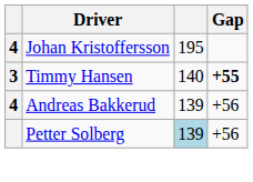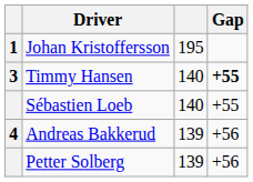Johan Kristoffersson | column 1: 4 -> 1
+ row: Sébastien Loeb | 140 | +55
Petter Solberg | column 3: lightblue background -> no background
